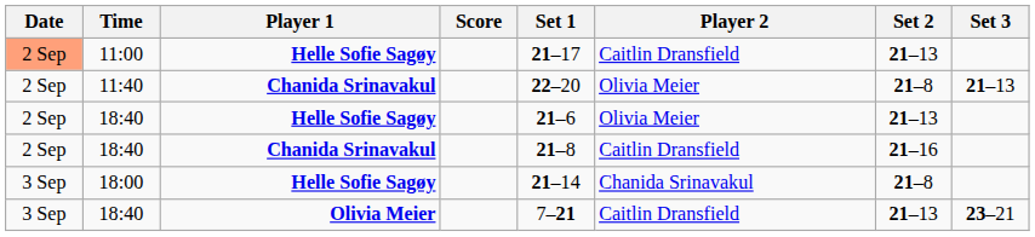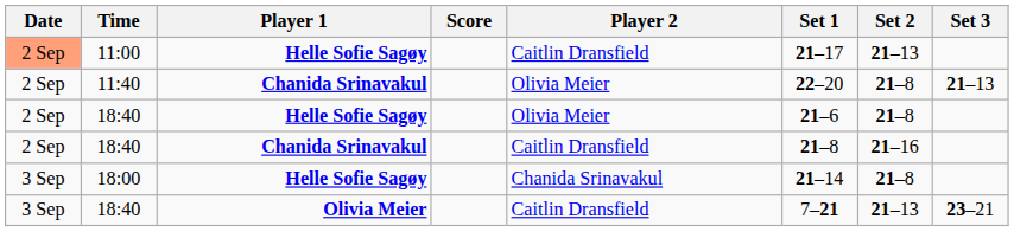columns swapped: Player 2 <-> Set 1
18:40 / Helle Sofie Sagøy | Set 2: 21–13 -> 21–8
